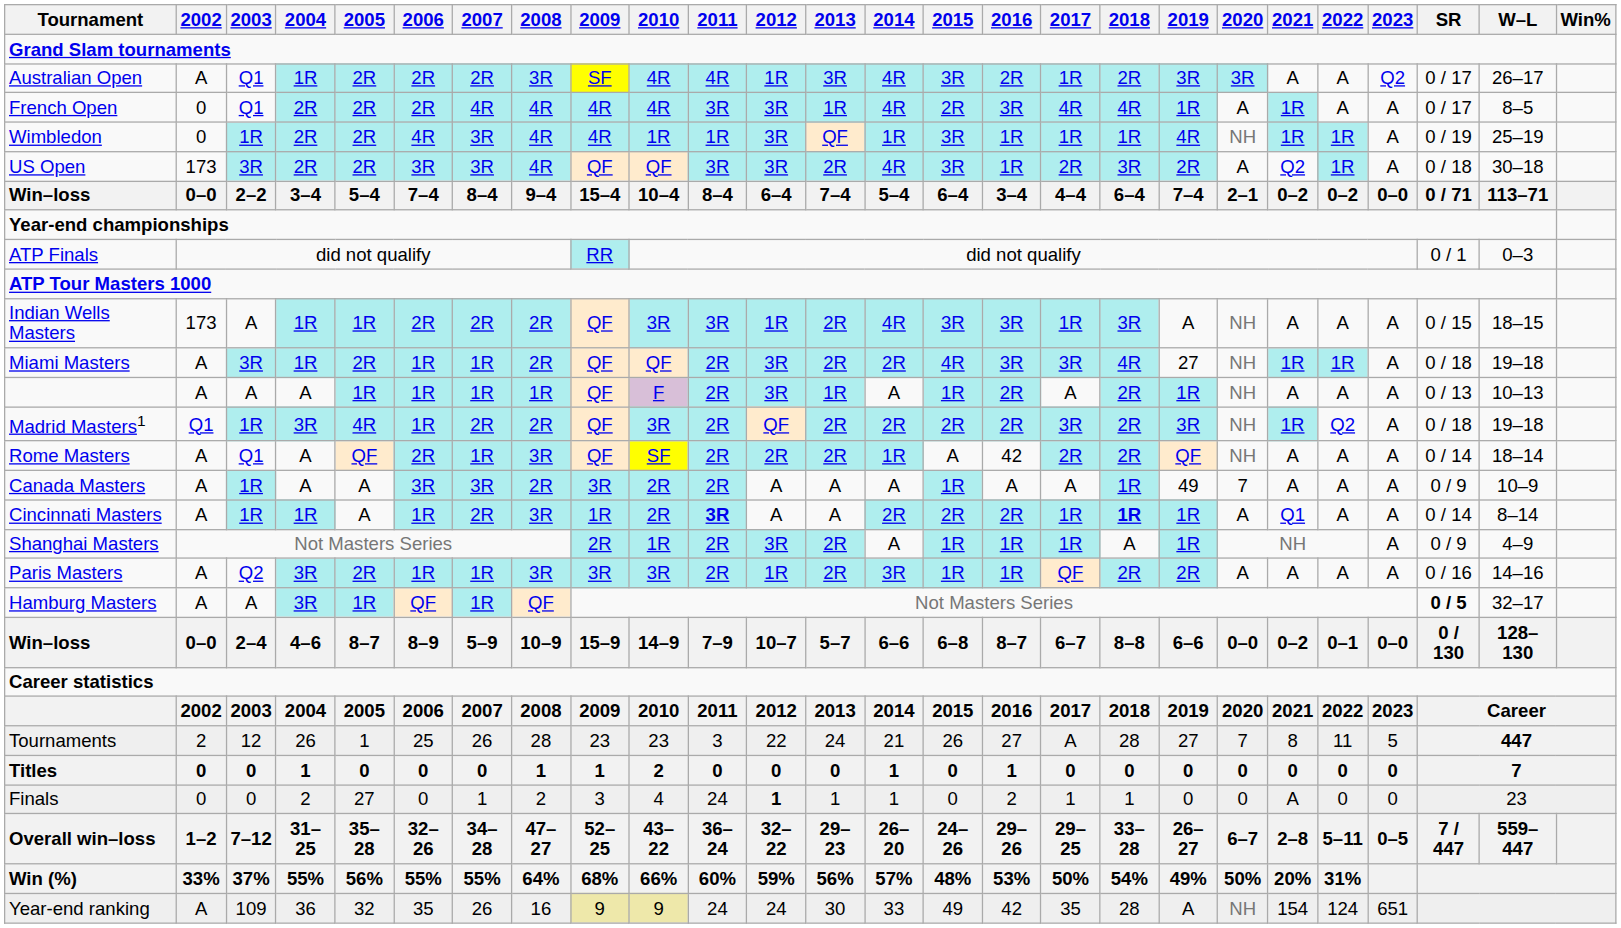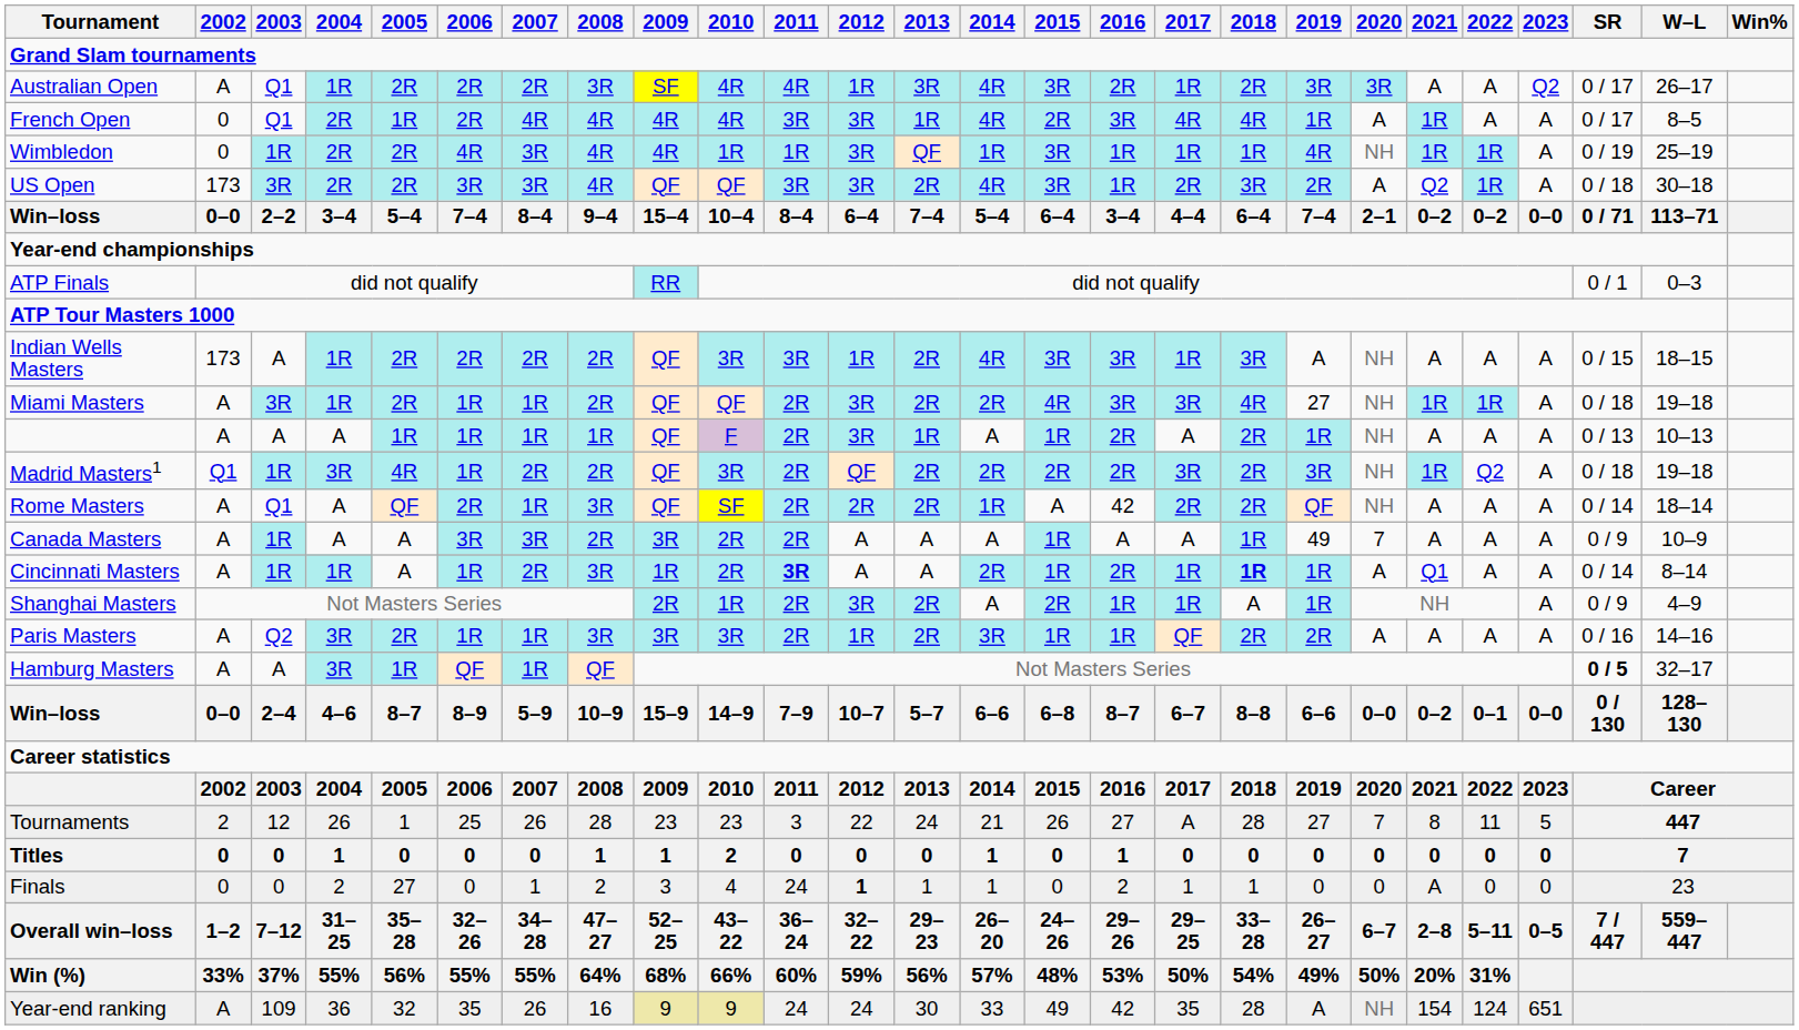French Open | 2005: 2R -> 1R
Indian Wells Masters | 2005: 1R -> 2R
Cincinnati Masters | 2015: 2R -> 1R
Shanghai Masters | 2015: 1R -> 2R
